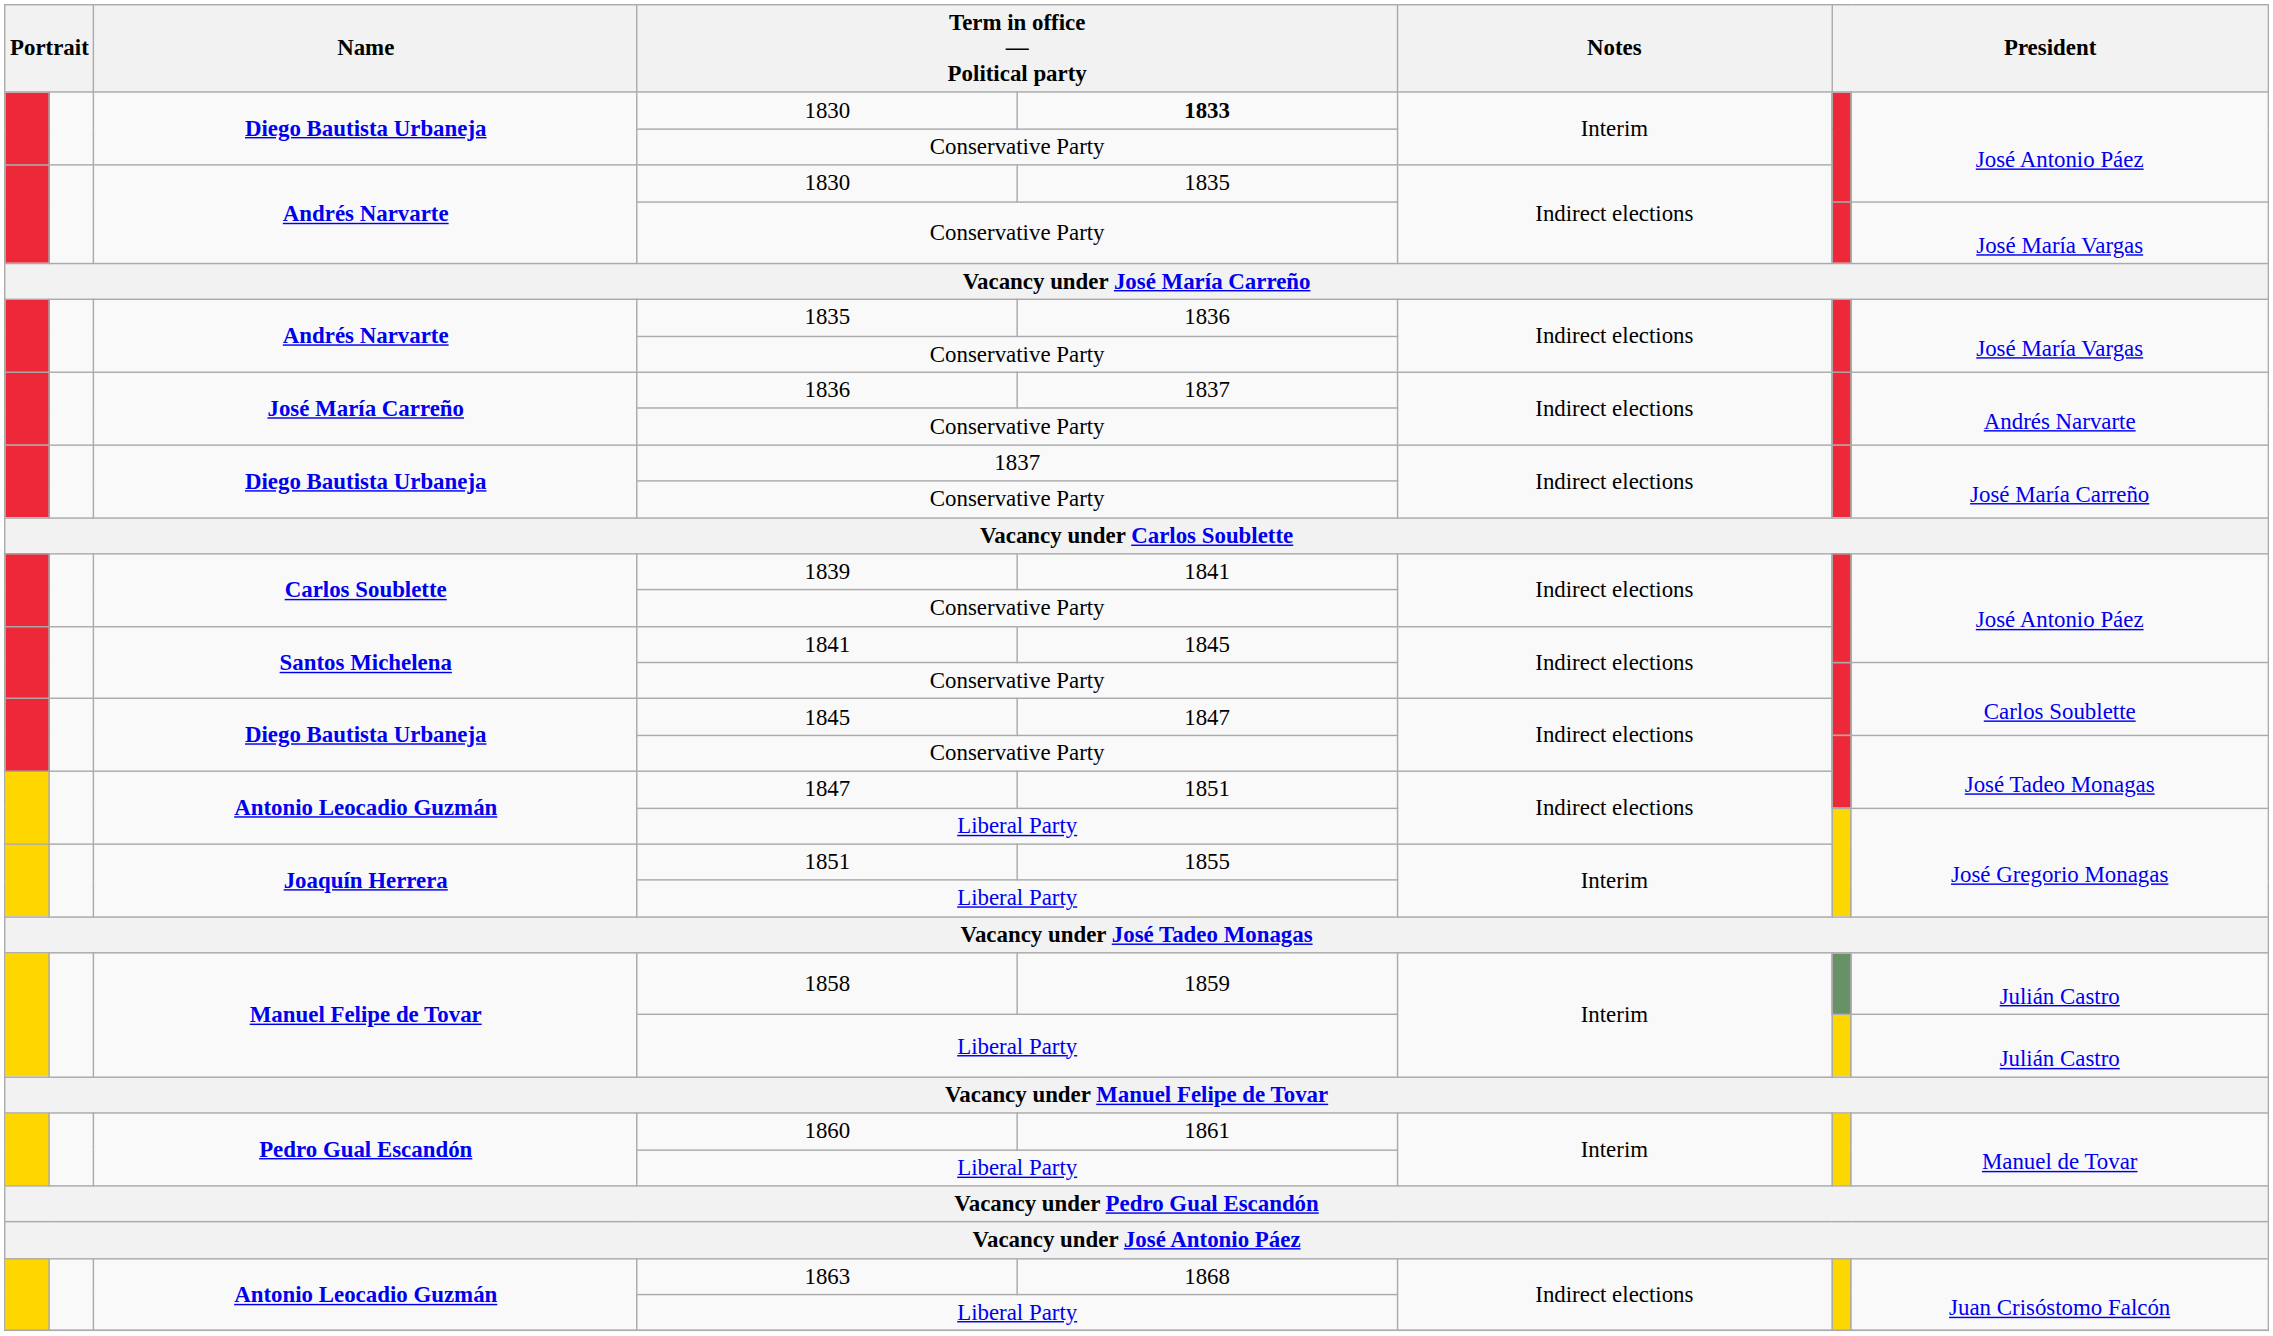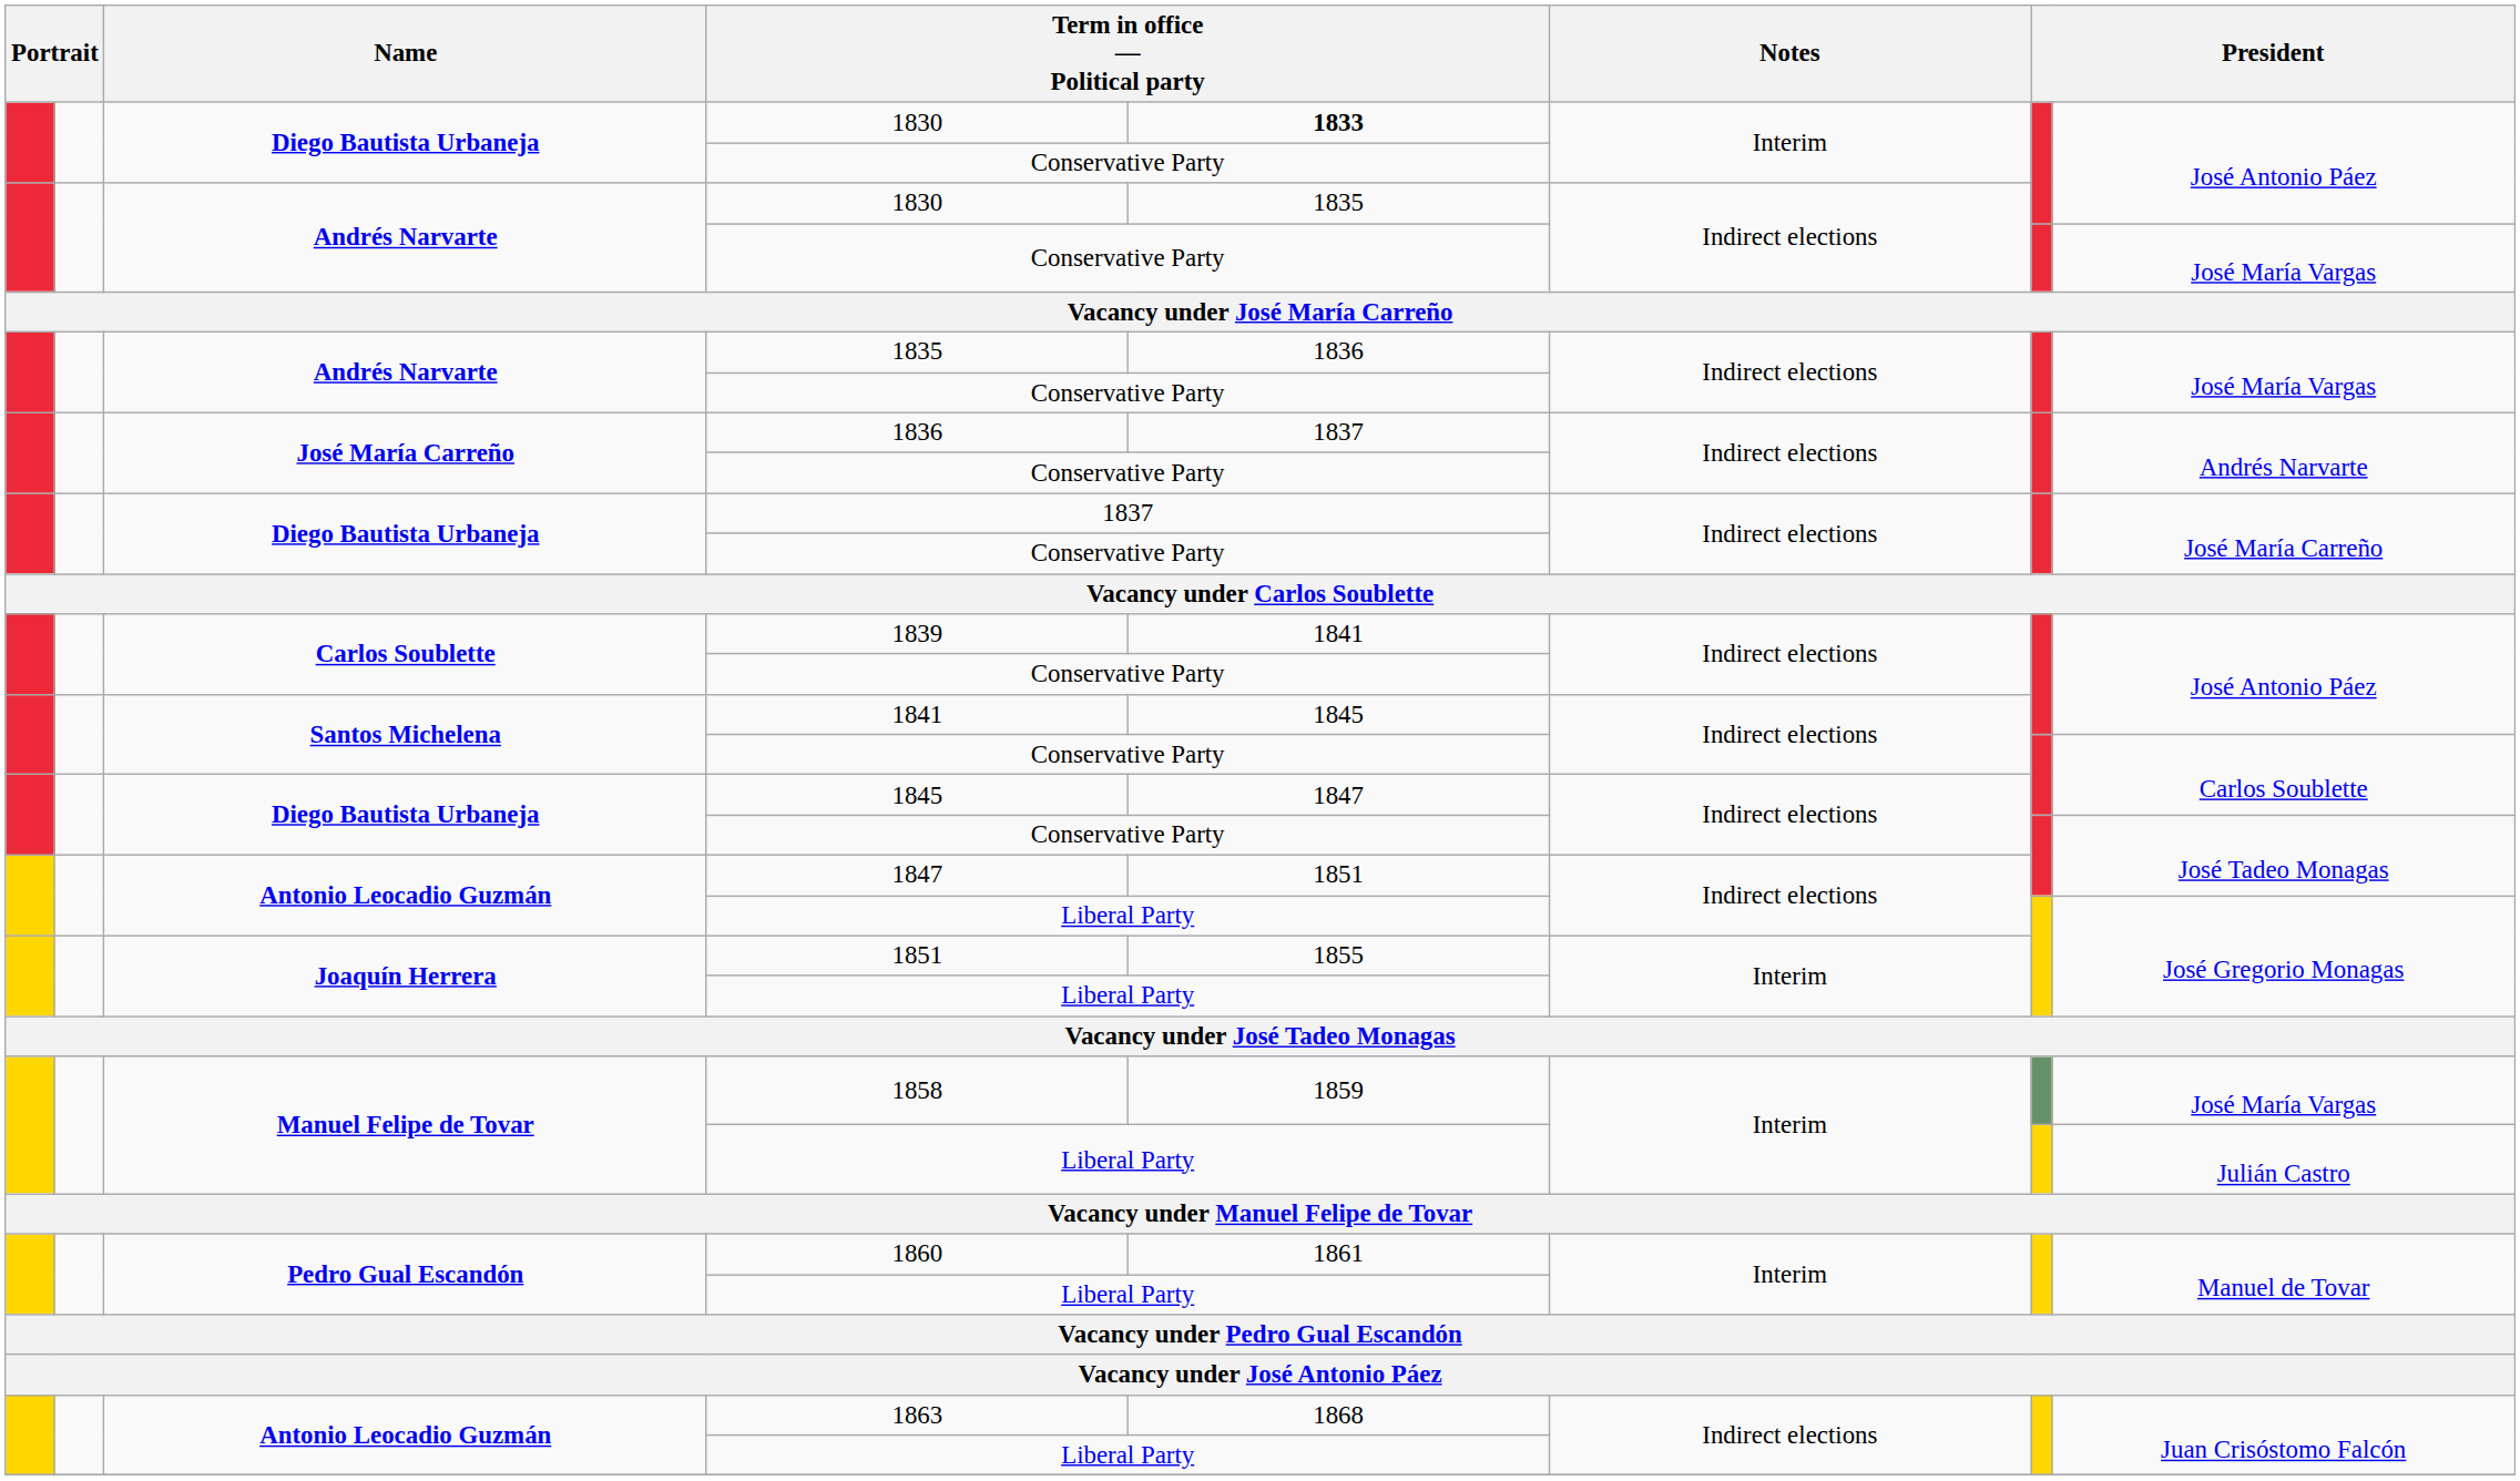1858 | column 8: Julián Castro -> José María Vargas
